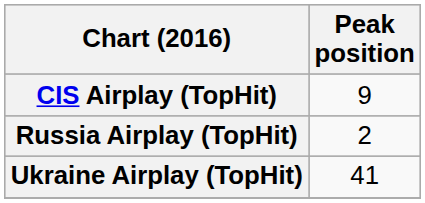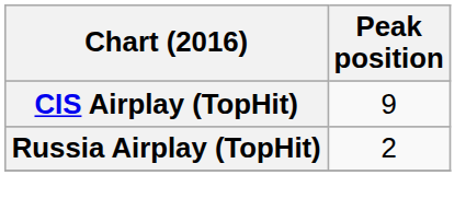- row: Ukraine Airplay (TopHit) | 41
